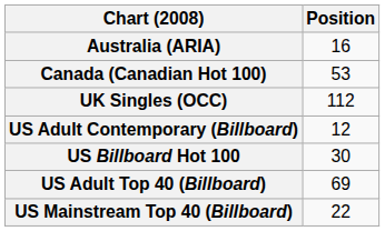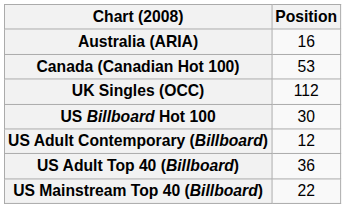rows swapped: US Billboard Hot 100 <-> US Adult Contemporary (Billboard)
US Adult Top 40 (Billboard) | Position: 69 -> 36
